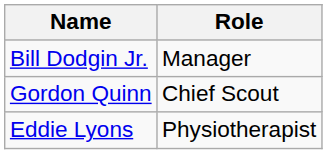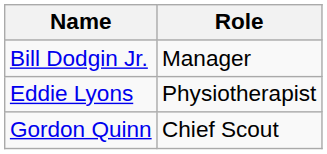rows swapped: Eddie Lyons <-> Gordon Quinn
